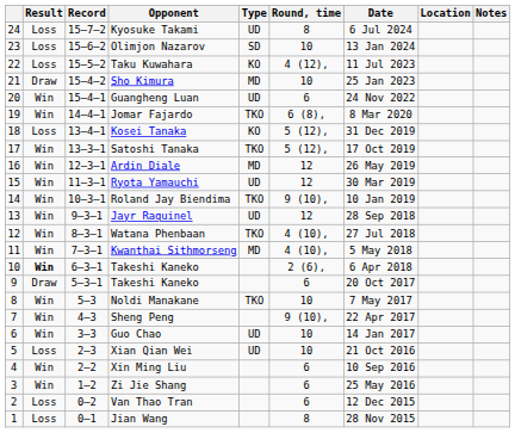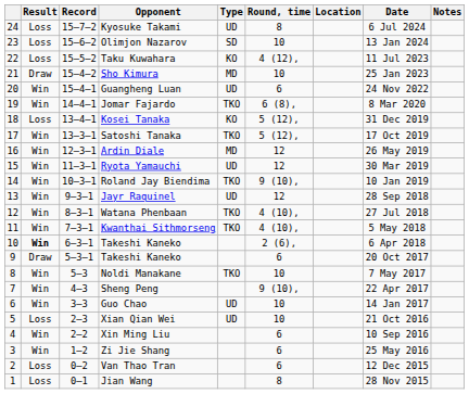columns swapped: Date <-> Location
Kwanthai Sithmorseng | Type: MD -> TKO
